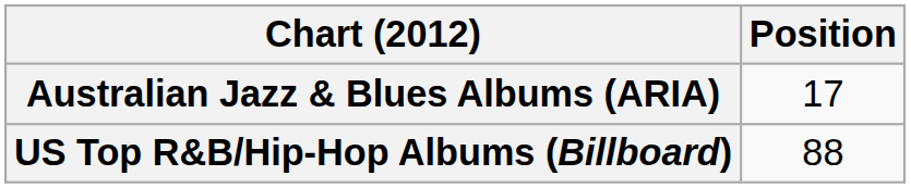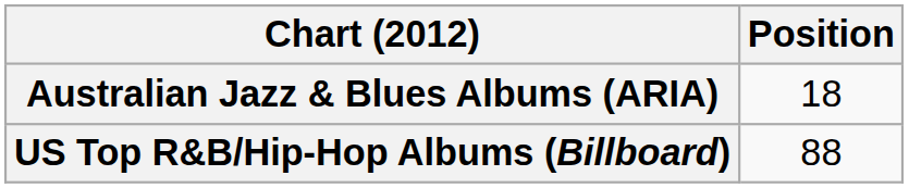Australian Jazz & Blues Albums (ARIA) | Position: 17 -> 18
